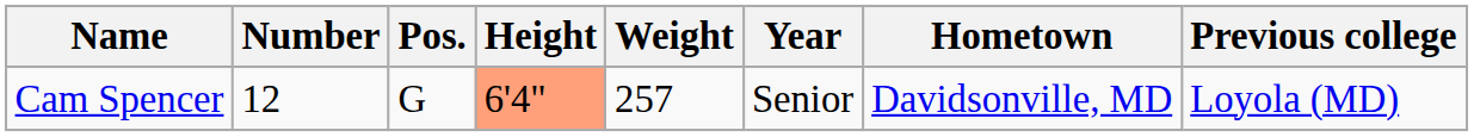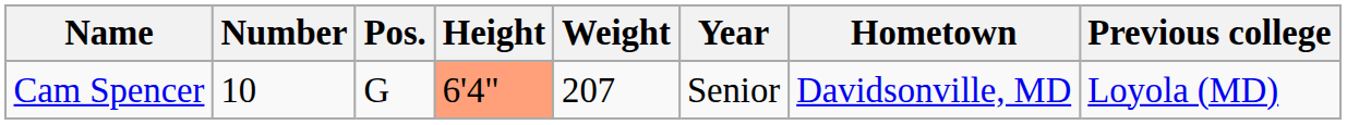Cam Spencer | Number: 12 -> 10
Cam Spencer | Weight: 257 -> 207
